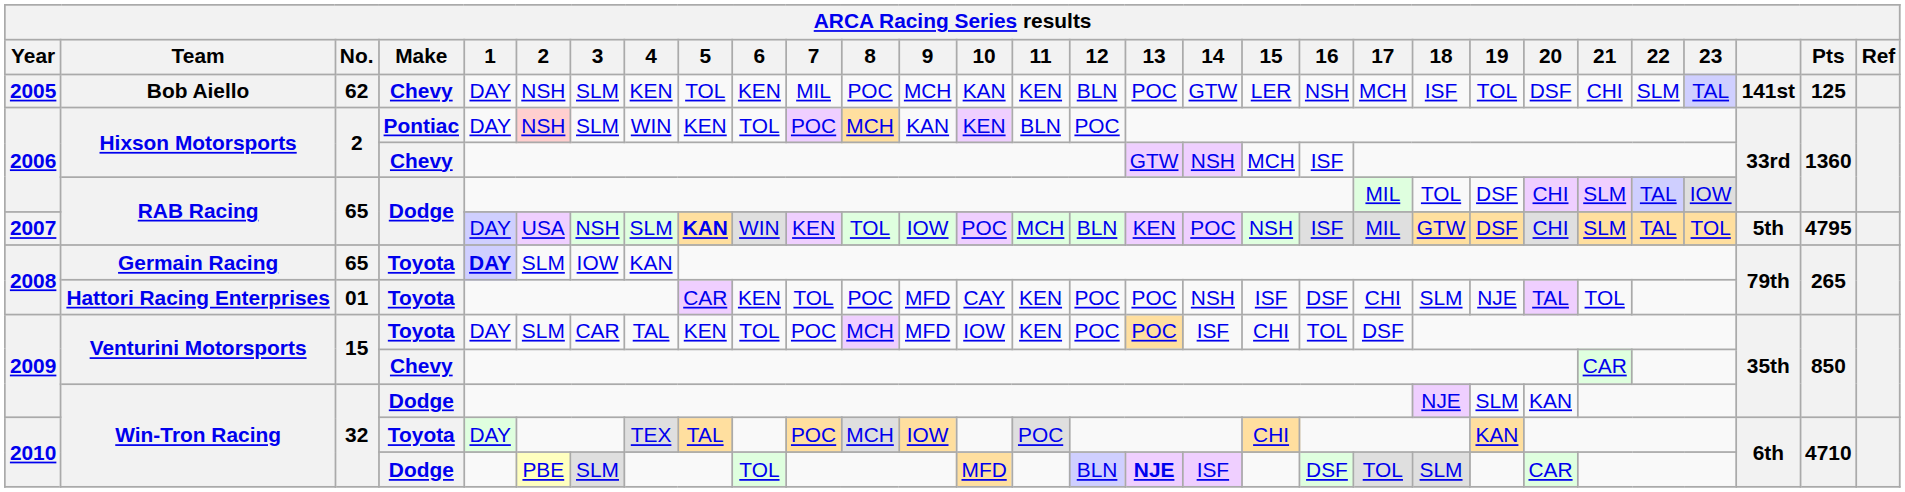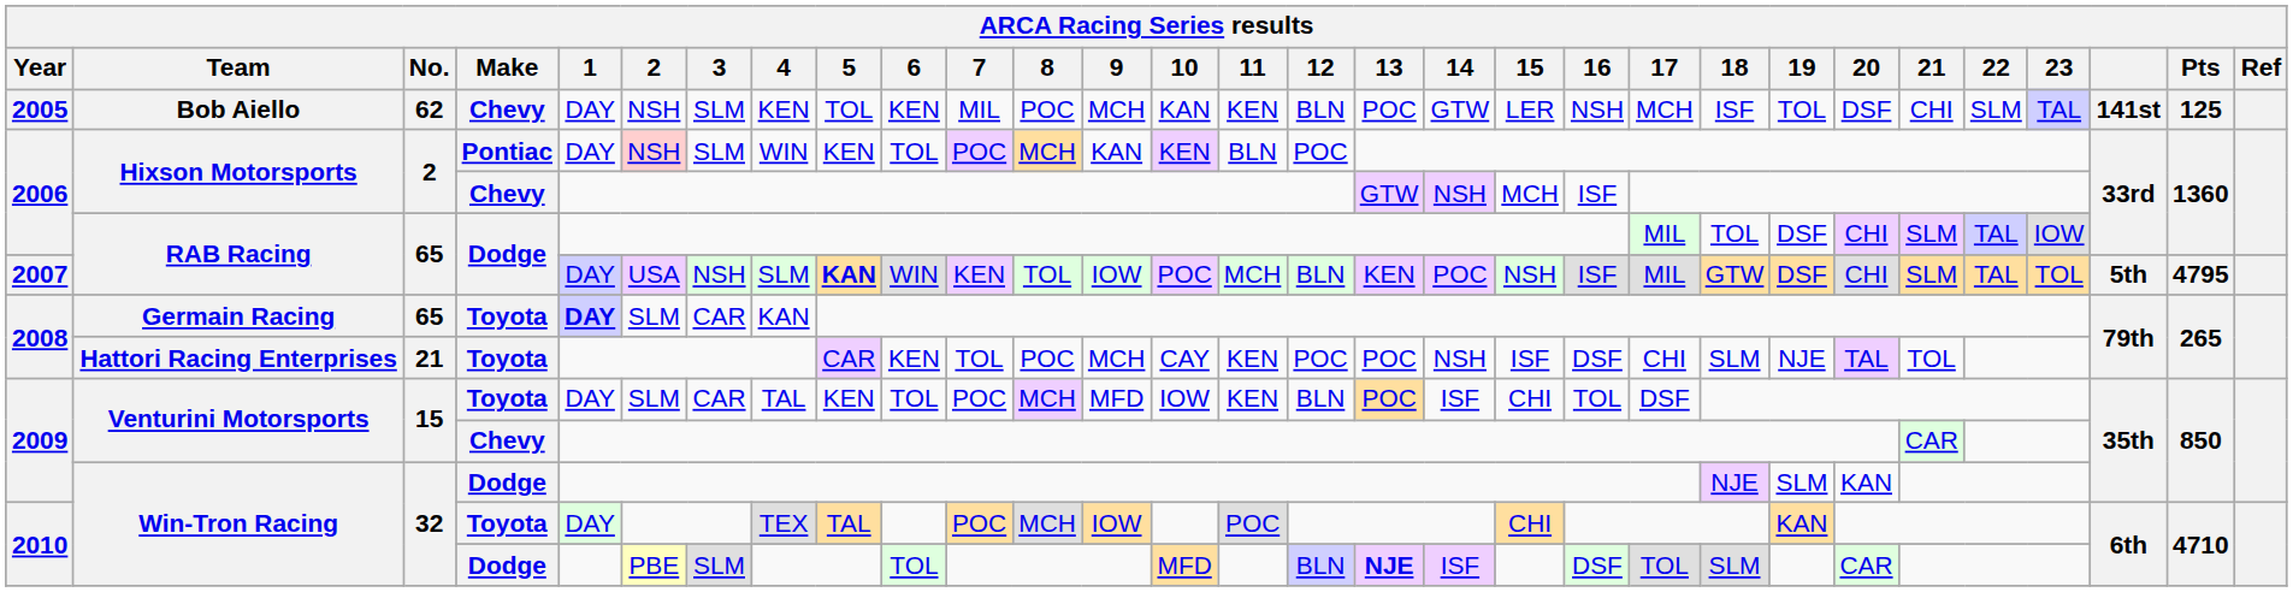Germain Racing | 3: IOW -> CAR
Hattori Racing Enterprises | No.: 01 -> 21
Hattori Racing Enterprises | 9: MFD -> MCH
Venturini Motorsports / Toyota | 12: POC -> BLN
